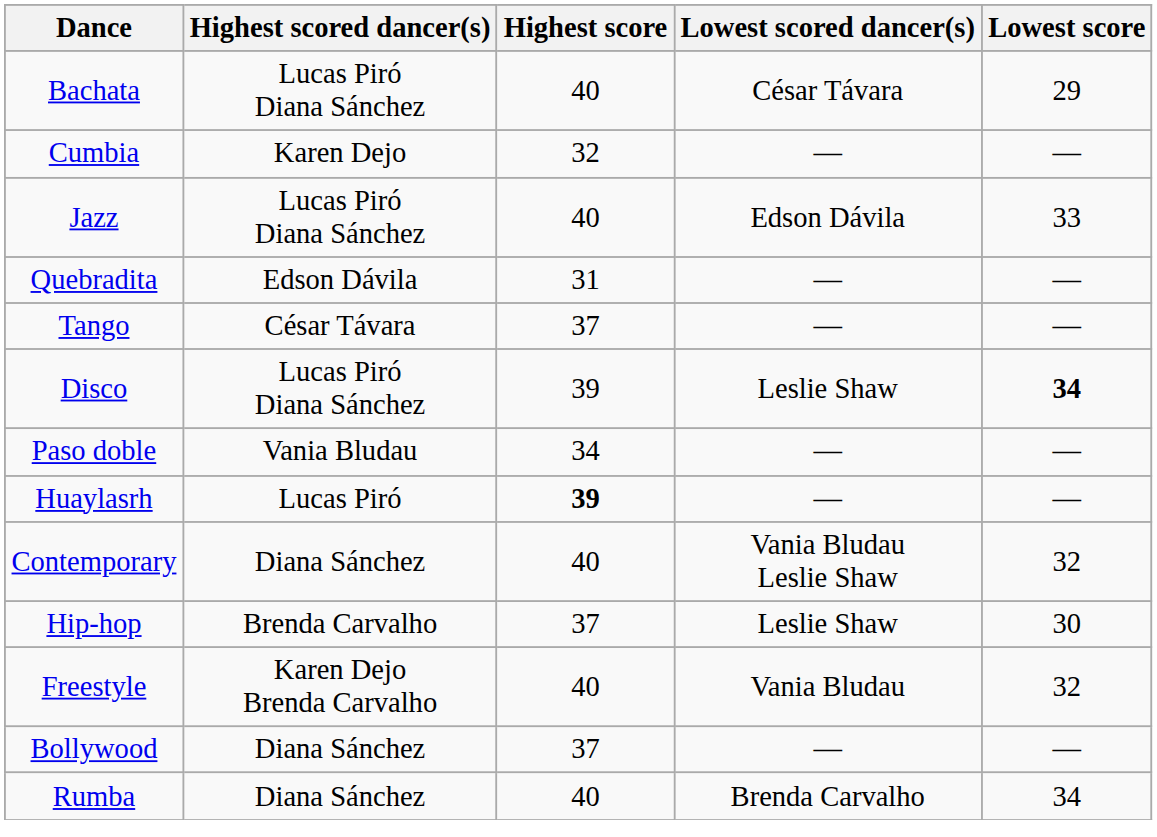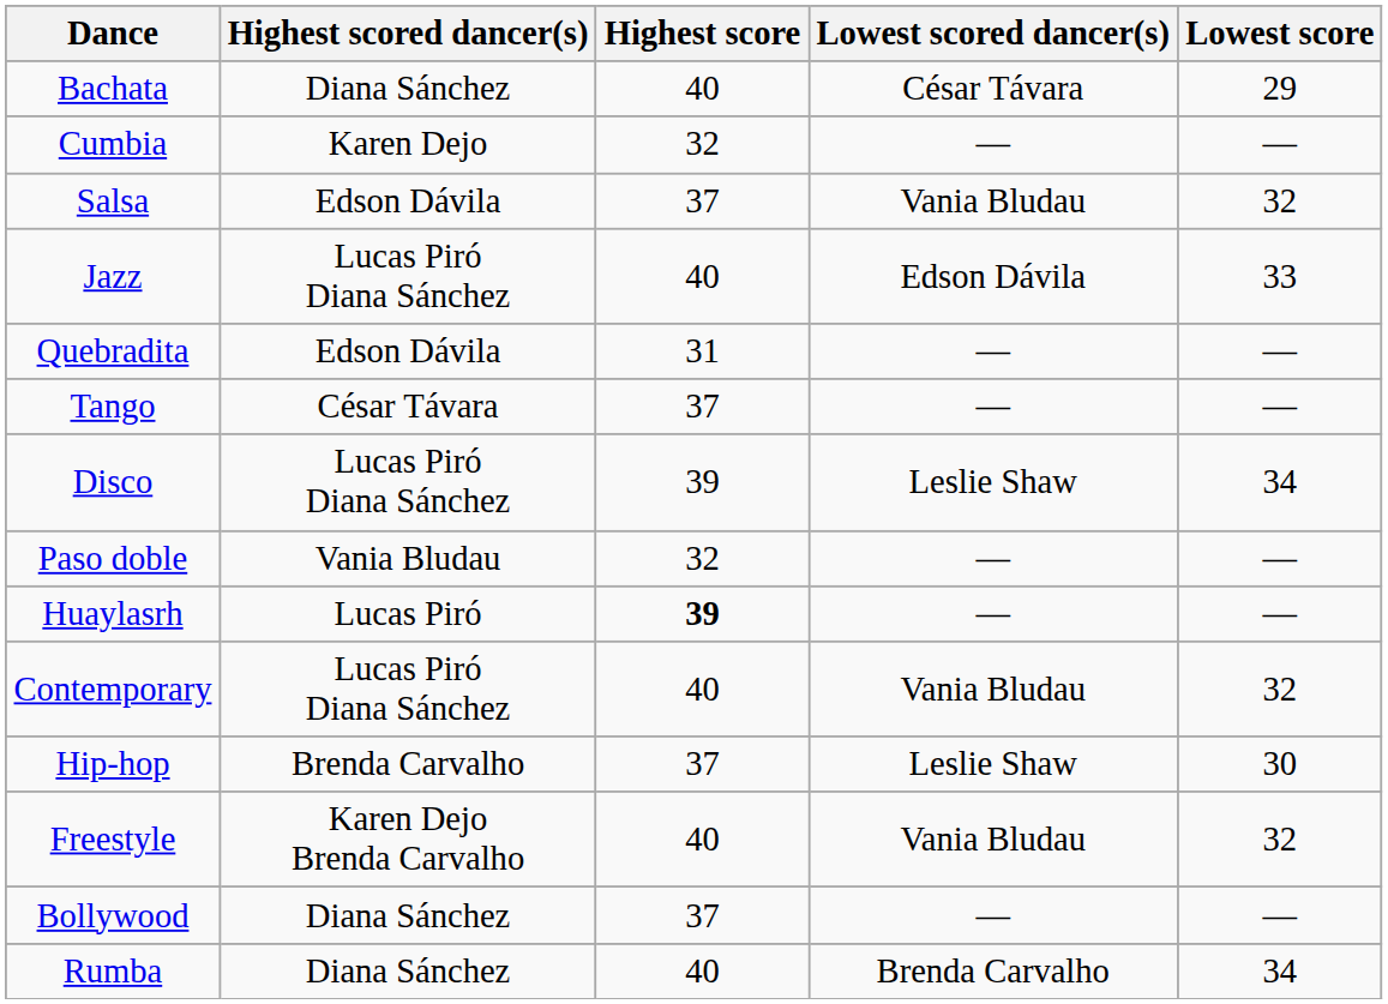Bachata | Highest scored dancer(s): Lucas Piró Diana Sánchez -> Diana Sánchez
+ row: Salsa | Edson Dávila | 37 | Vania Bludau | 32
Disco | Lowest score: bold -> normal
Paso doble | Highest score: 34 -> 32
Contemporary | Highest scored dancer(s): Diana Sánchez -> Lucas Piró Diana Sánchez
Contemporary | Lowest scored dancer(s): Vania Bludau Leslie Shaw -> Vania Bludau
